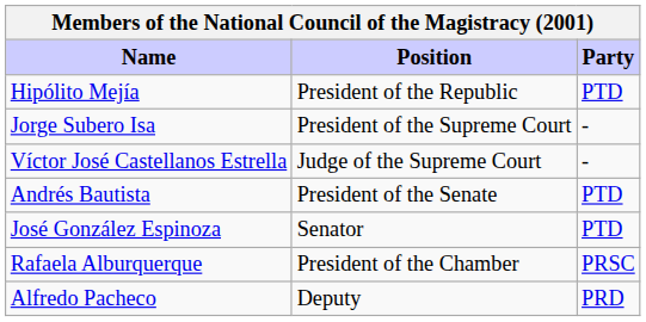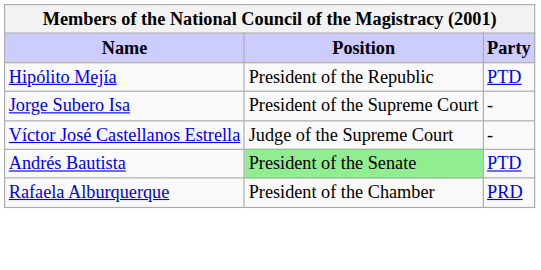Andrés Bautista | Position: no background -> lightgreen background
- row: José González Espinoza | Senator | PTD
Rafaela Alburquerque | Party: PRSC -> PRD
- row: Alfredo Pacheco | Deputy | PRD
